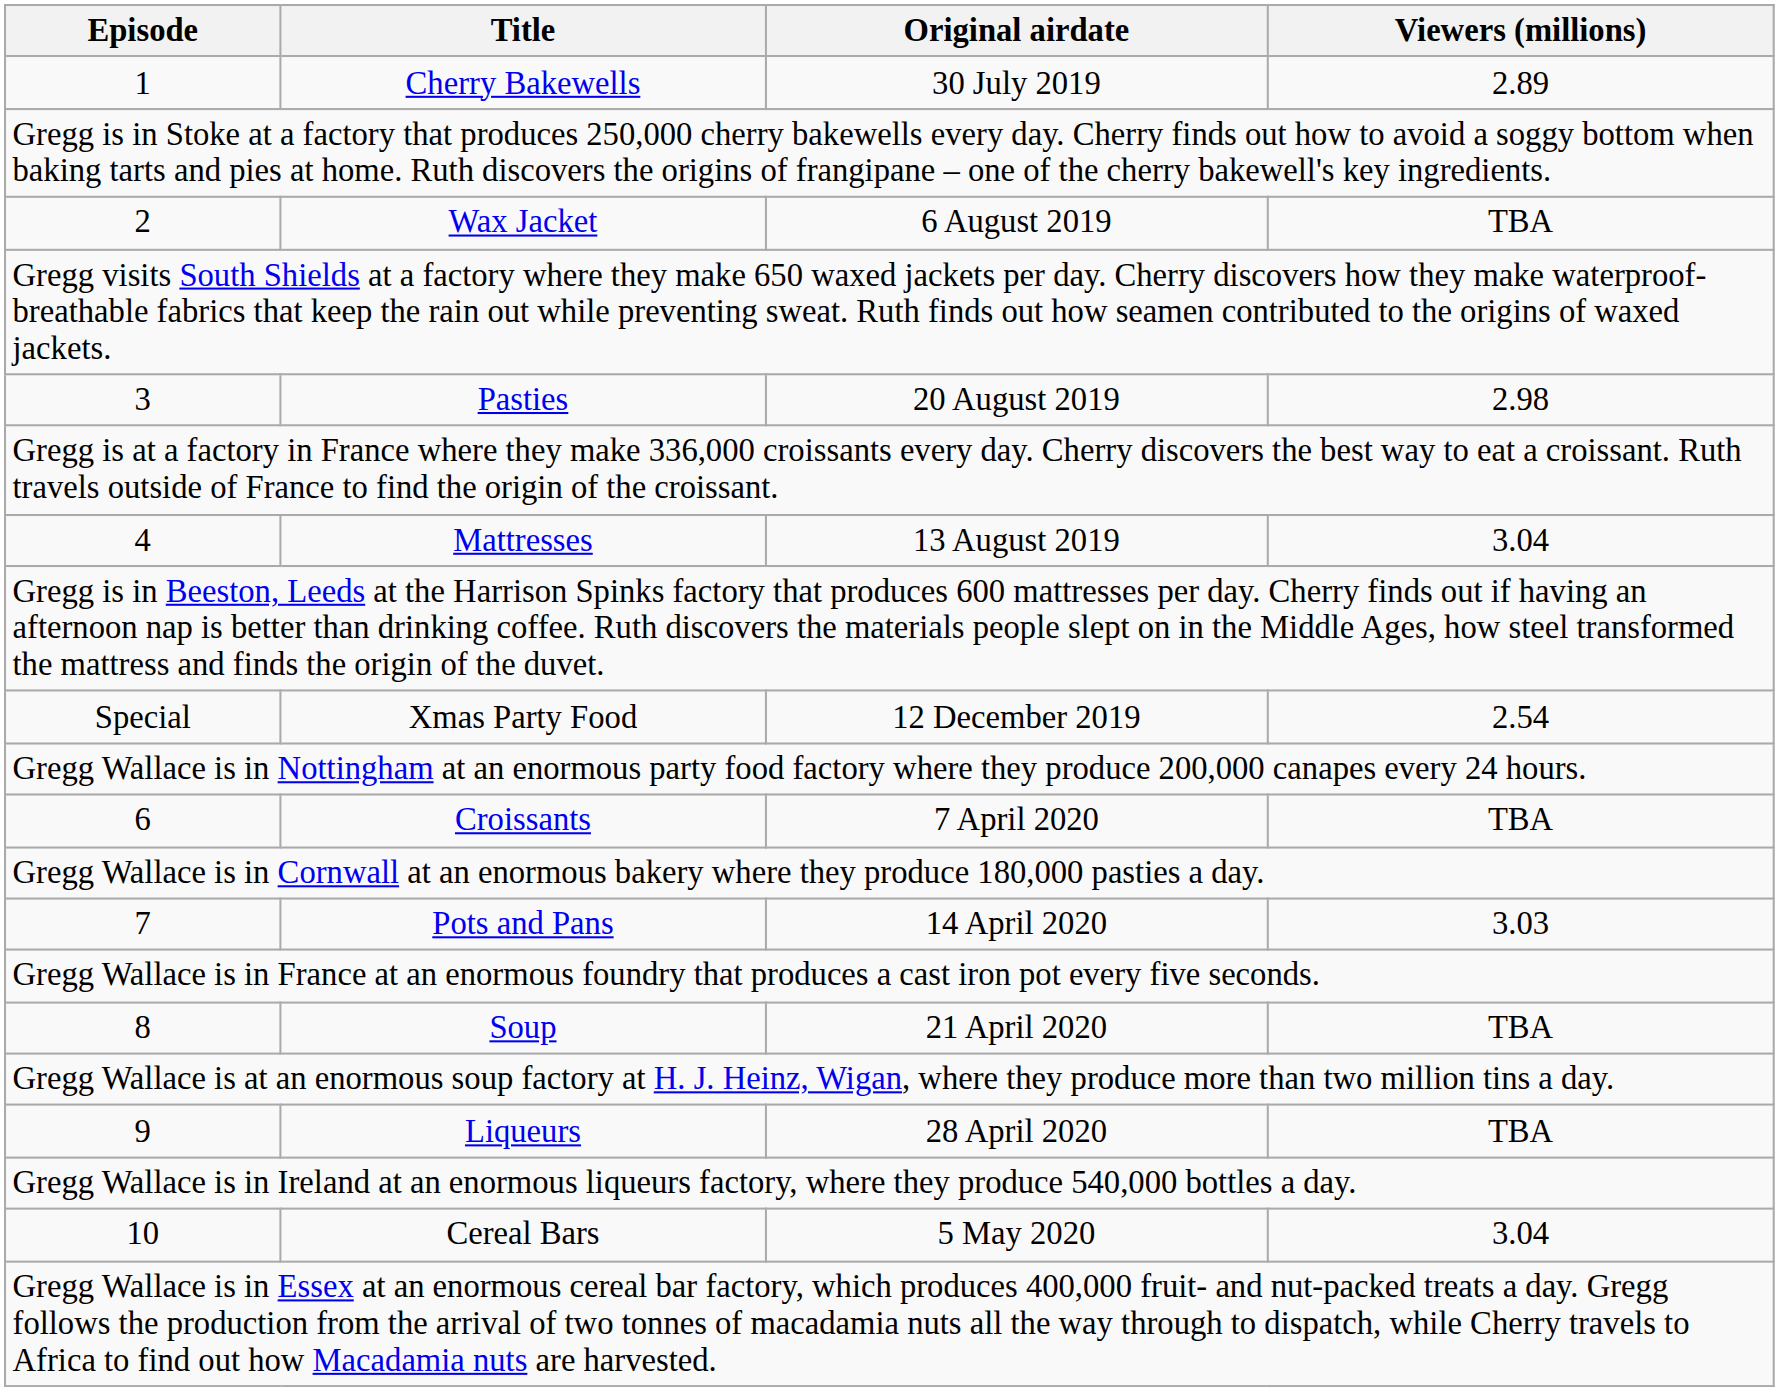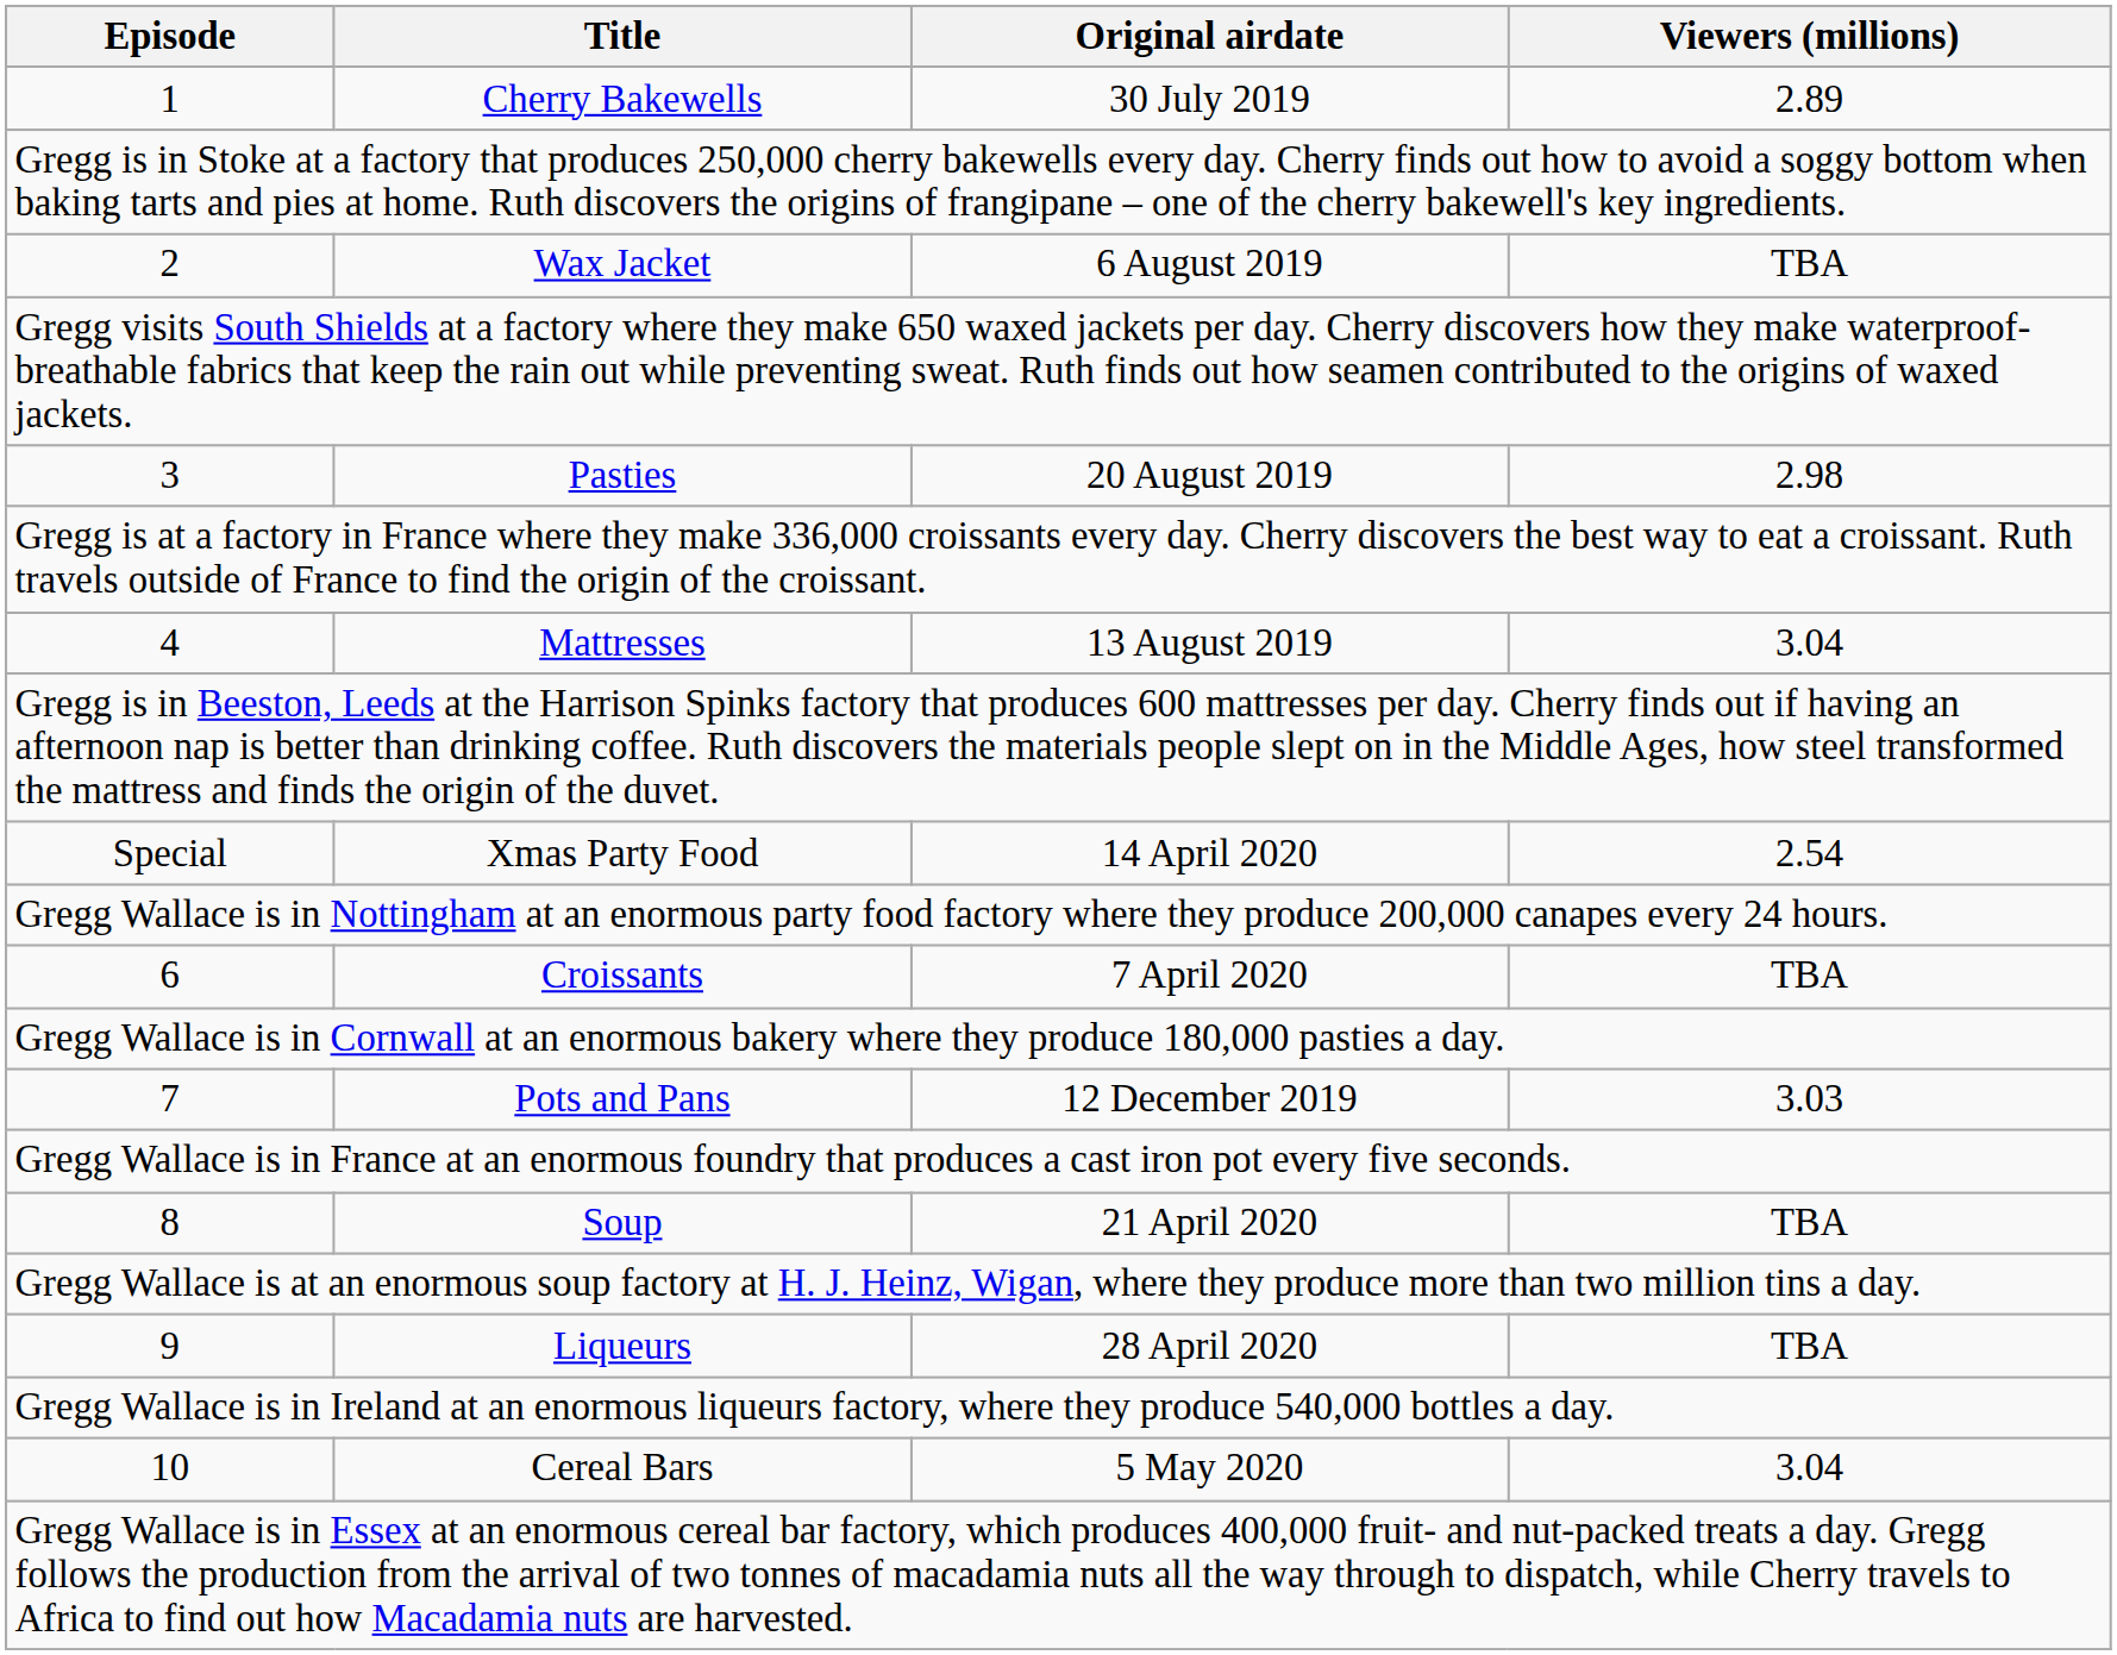Special | Original airdate: 12 December 2019 -> 14 April 2020
7 | Original airdate: 14 April 2020 -> 12 December 2019
